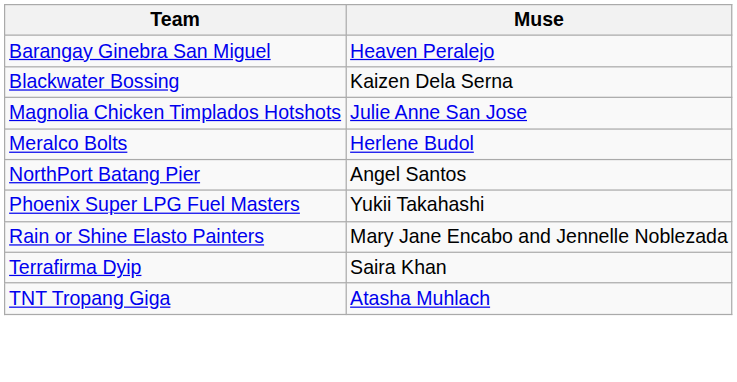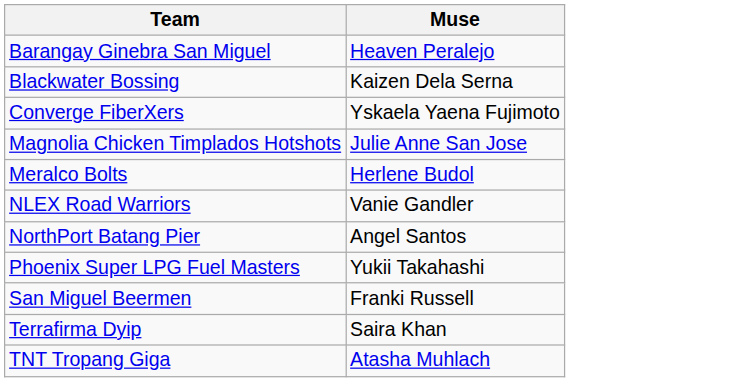+ row: Converge FiberXers | Yskaela Yaena Fujimoto
+ row: NLEX Road Warriors | Vanie Gandler
- row: Rain or Shine Elasto Painters | Mary Jane Encabo and Jennelle Noblezada
+ row: San Miguel Beermen | Franki Russell
